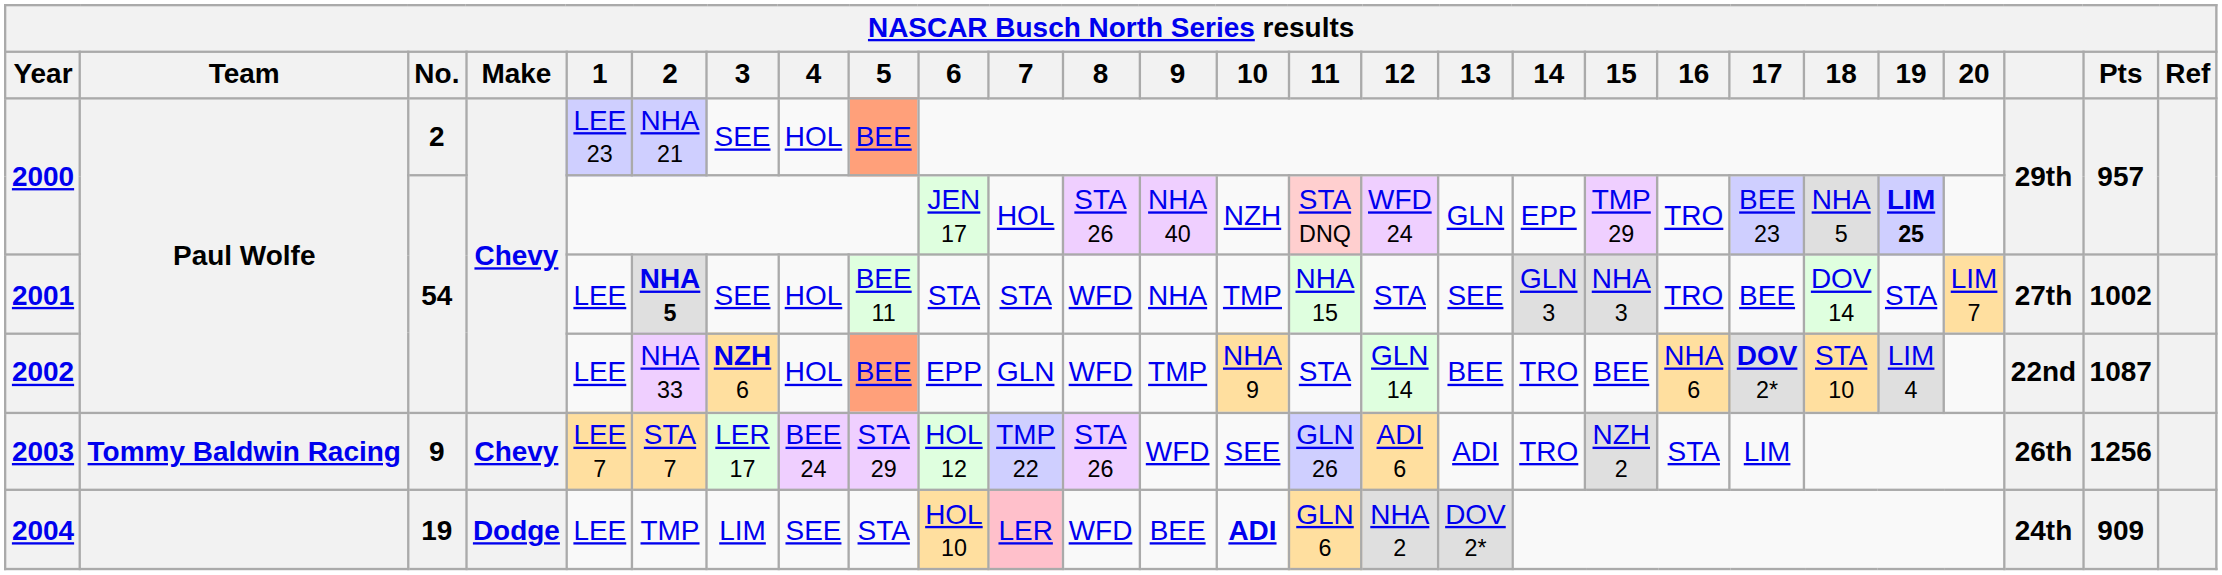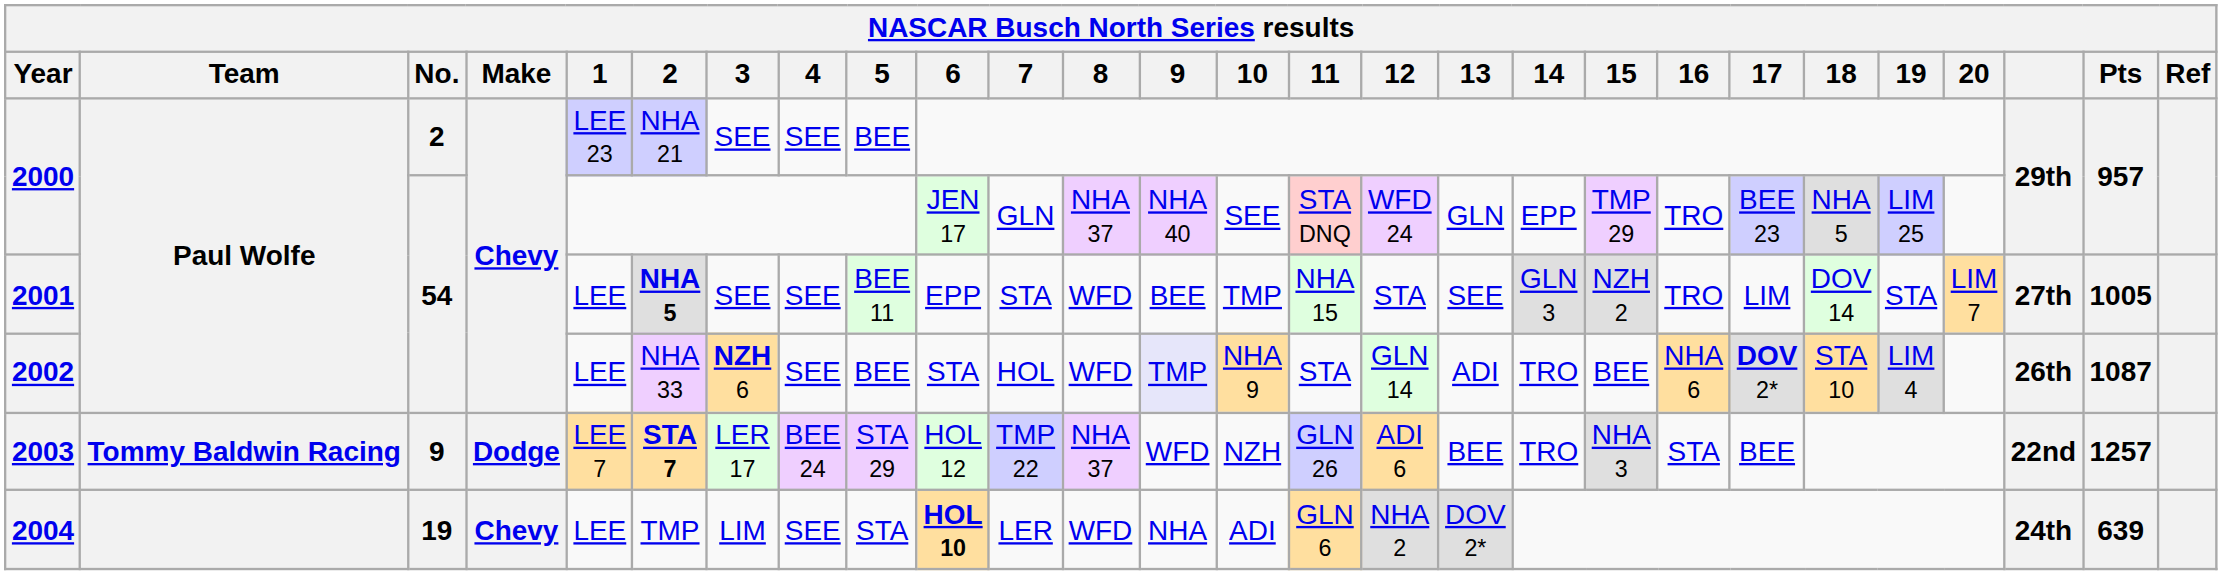2000 / 2 | 4: HOL -> SEE
2000 / 2 | 5: lightsalmon background -> no background
2000 / 54 | 7: HOL -> GLN
2000 / 54 | 8: STA 26 -> NHA 37
2000 / 54 | 10: NZH -> SEE
2000 / 54 | 19: bold -> normal
2001 | 4: HOL -> SEE
2001 | 6: STA -> EPP
2001 | 9: NHA -> BEE
2001 | 15: NHA 3 -> NZH 2
2001 | 17: BEE -> LIM
2001 | Pts: 1002 -> 1005
2002 | 4: HOL -> SEE
2002 | 5: lightsalmon background -> no background
2002 | 6: EPP -> STA
2002 | 7: GLN -> HOL
2002 | 9: no background -> lavender background
2002 | 13: BEE -> ADI
2002 | column 25: 22nd -> 26th
2003 | Make: Chevy -> Dodge
2003 | 2: normal -> bold
2003 | 8: STA 26 -> NHA 37
2003 | 10: SEE -> NZH
2003 | 13: ADI -> BEE
2003 | 15: NZH 2 -> NHA 3
2003 | 17: LIM -> BEE
2003 | column 25: 26th -> 22nd
2003 | Pts: 1256 -> 1257
2004 | Make: Dodge -> Chevy
2004 | 6: normal -> bold
2004 | 7: pink background -> no background
2004 | 9: BEE -> NHA
2004 | 10: bold -> normal
2004 | Pts: 909 -> 639
